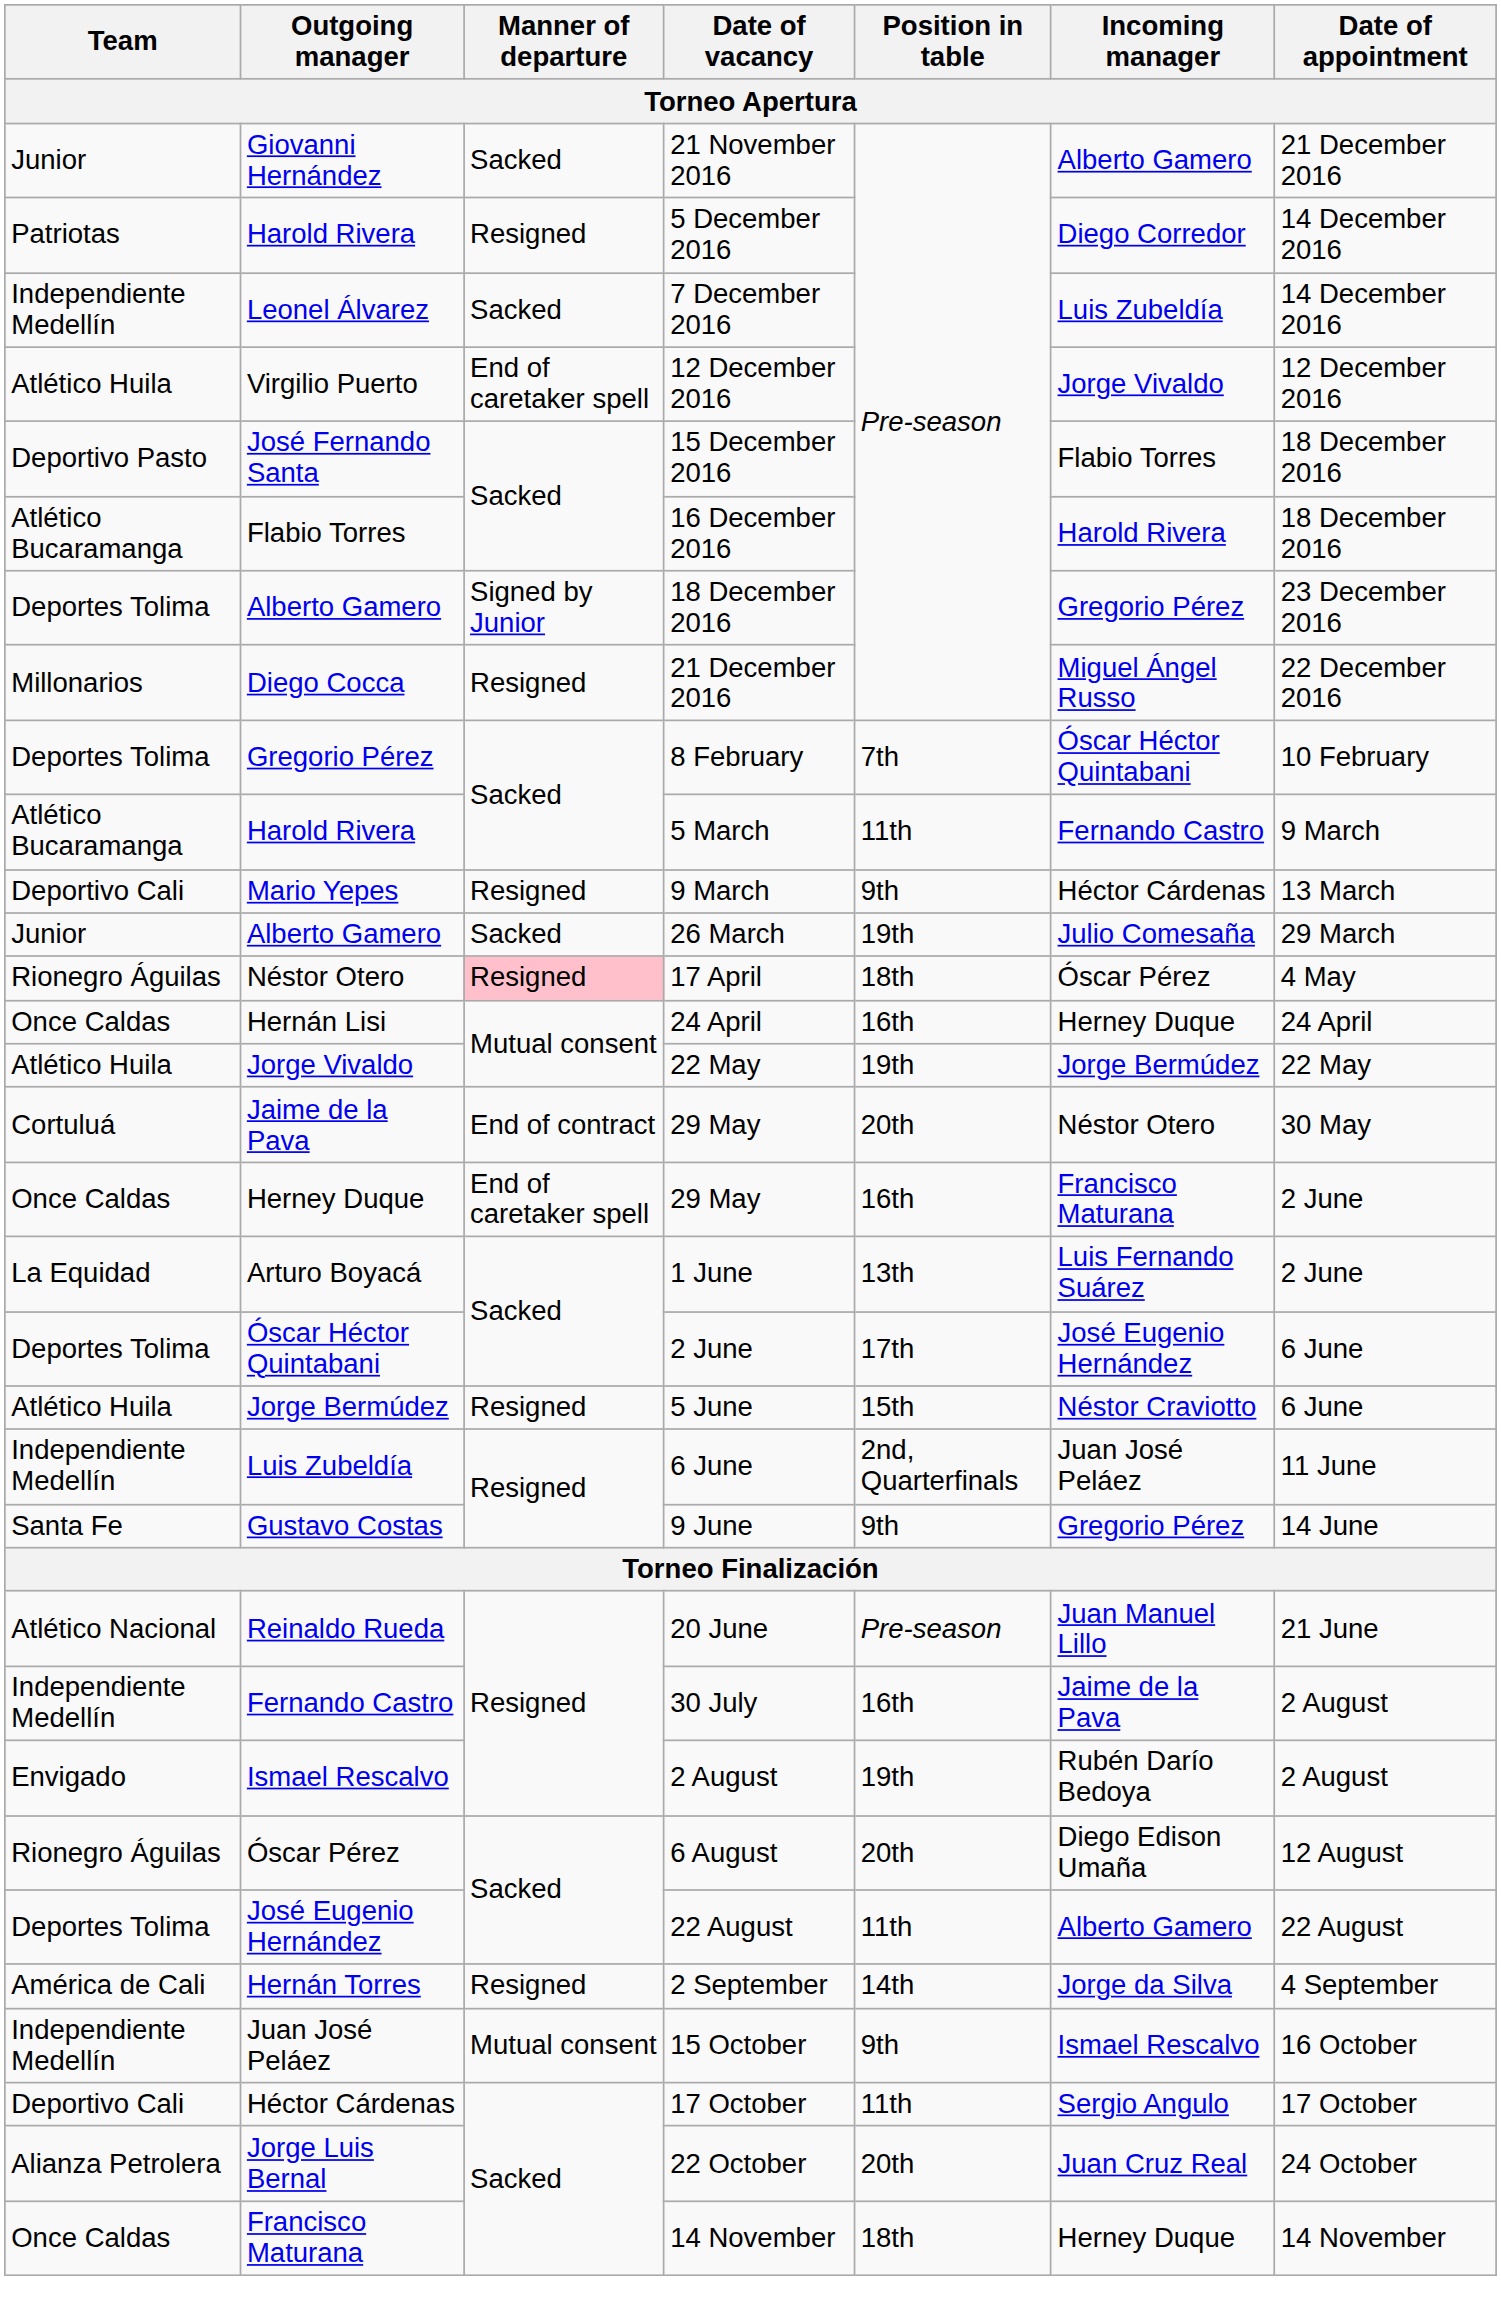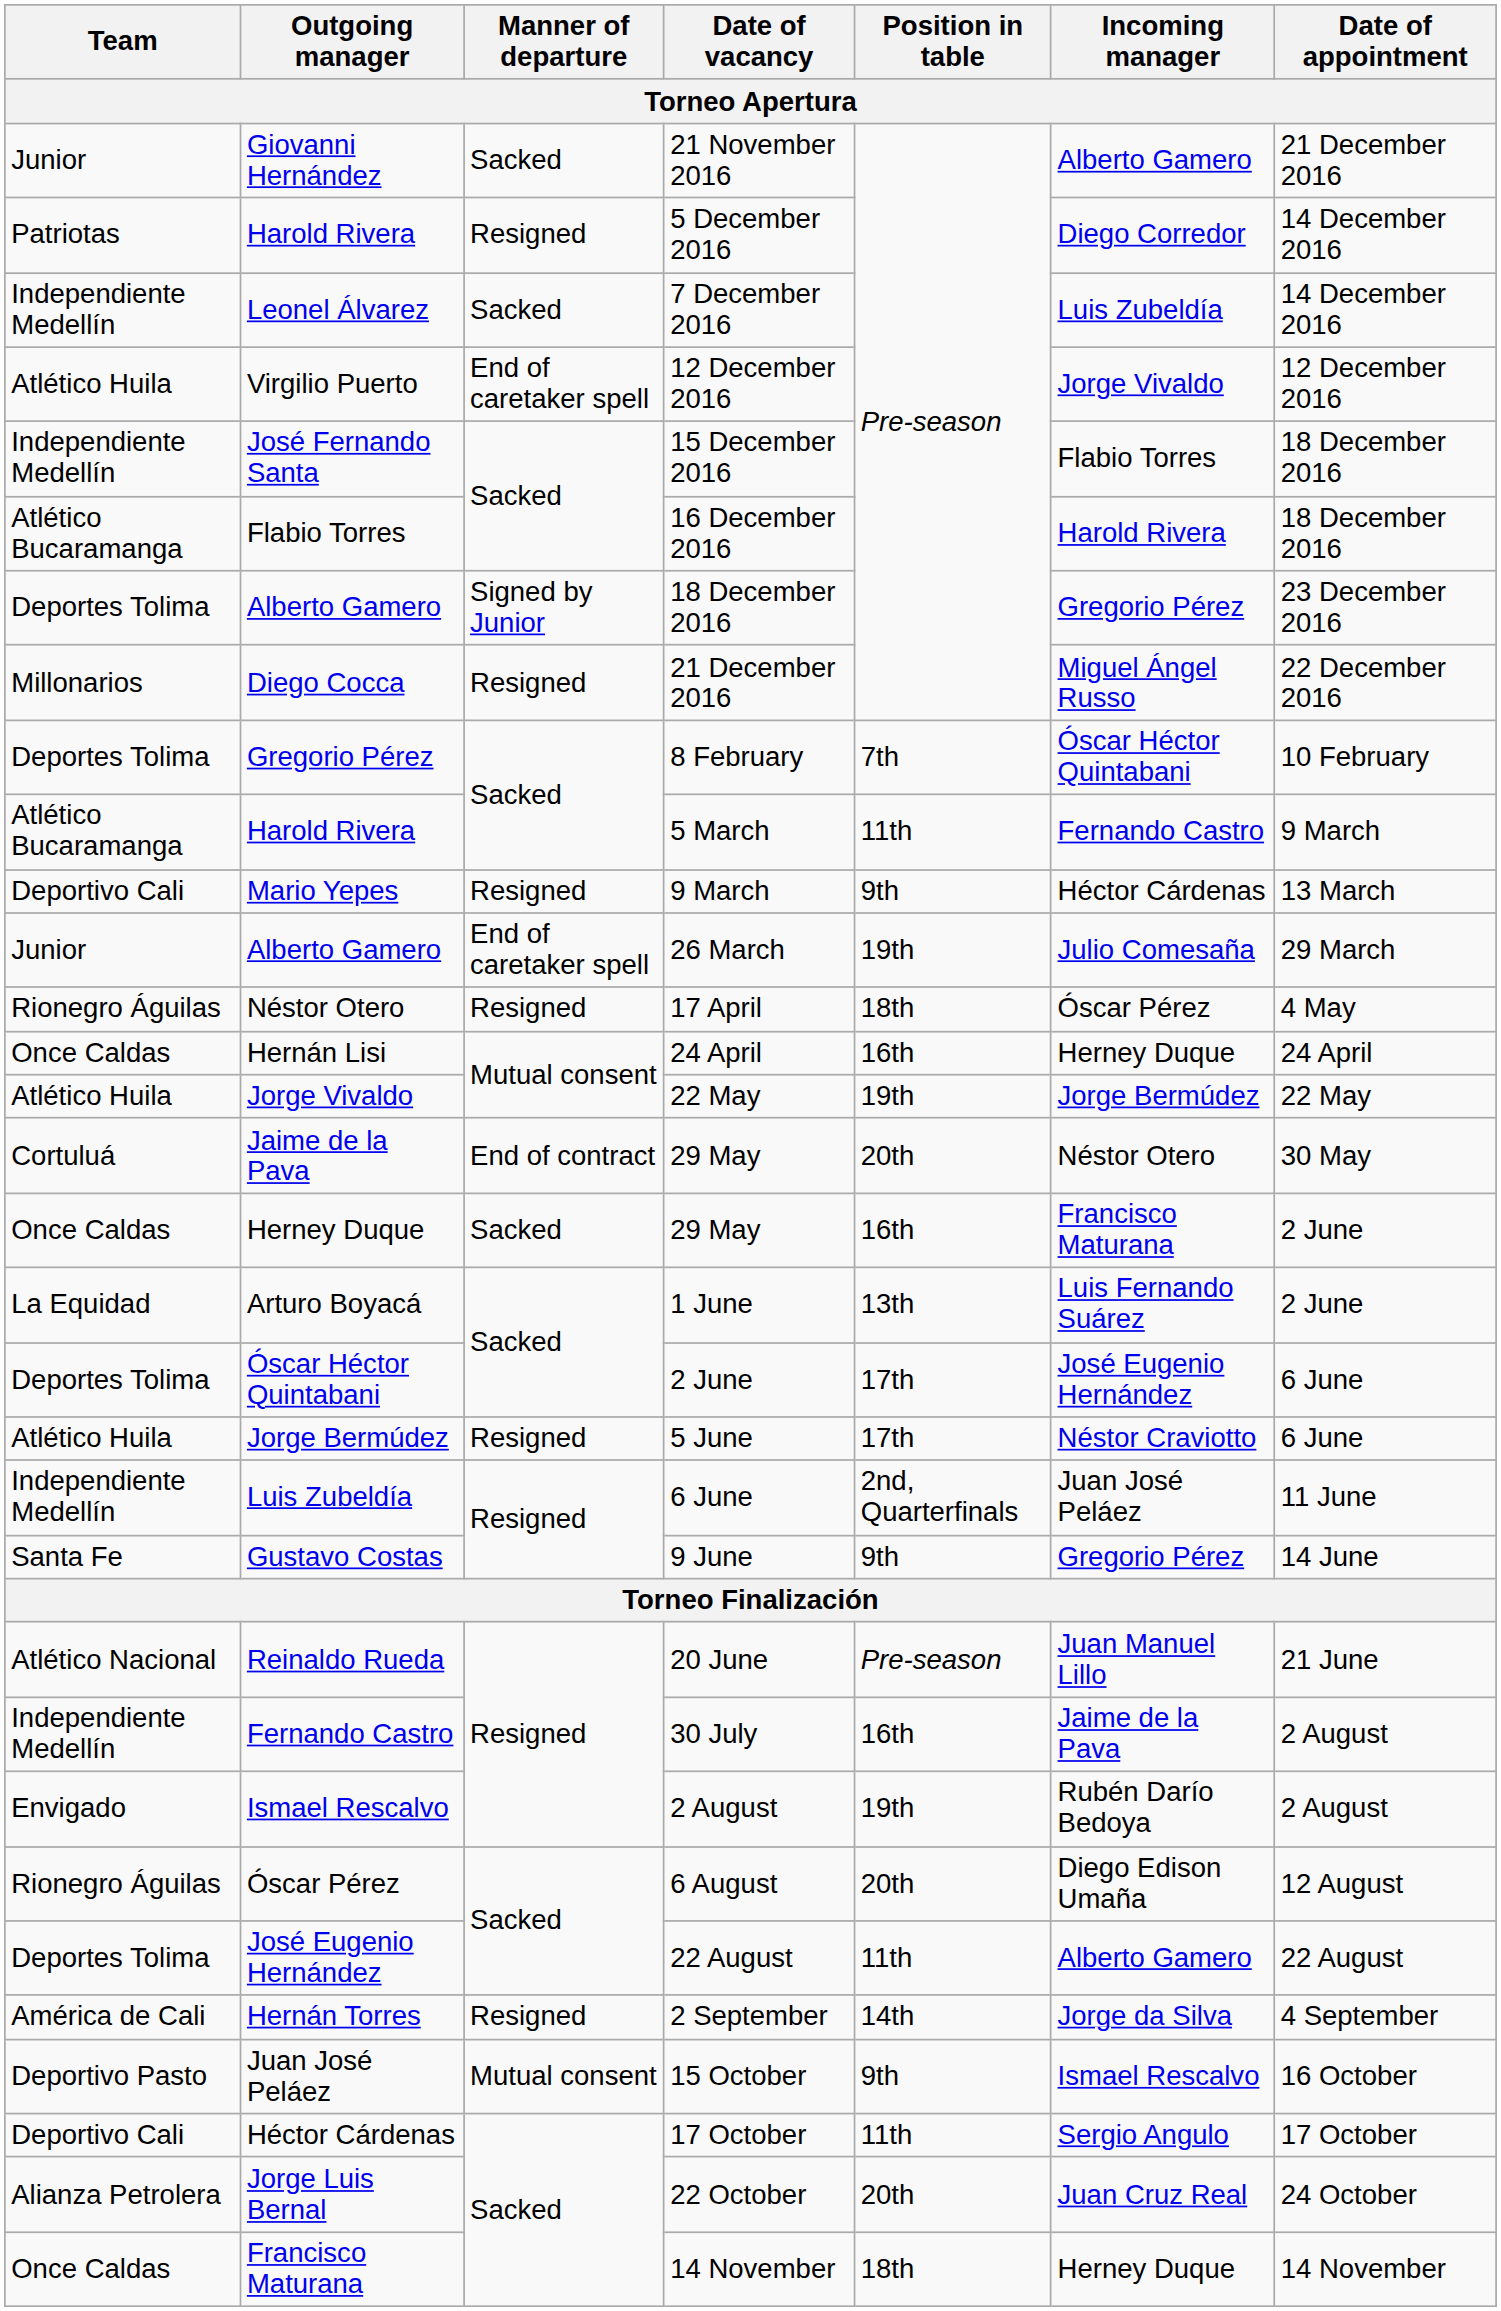15 December 2016 | Team: Deportivo Pasto -> Independiente Medellín
26 March | Manner of departure: Sacked -> End of caretaker spell
17 April | Manner of departure: pink background -> no background
Herney Duque / 29 May | Manner of departure: End of caretaker spell -> Sacked
5 June | Position in table: 15th -> 17th
15 October | Team: Independiente Medellín -> Deportivo Pasto
